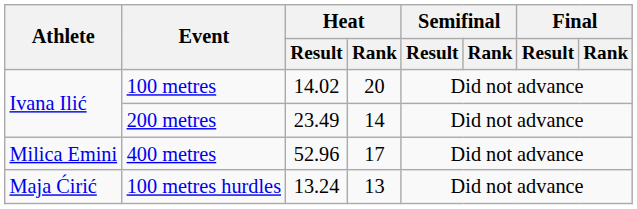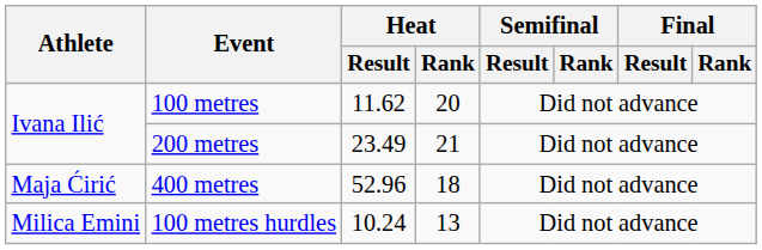100 metres | Heat / Result: 14.02 -> 11.62
200 metres | Heat / Rank: 14 -> 21
400 metres | Athlete: Milica Emini -> Maja Ćirić
400 metres | Heat / Rank: 17 -> 18
100 metres hurdles | Athlete: Maja Ćirić -> Milica Emini
100 metres hurdles | Heat / Result: 13.24 -> 10.24
